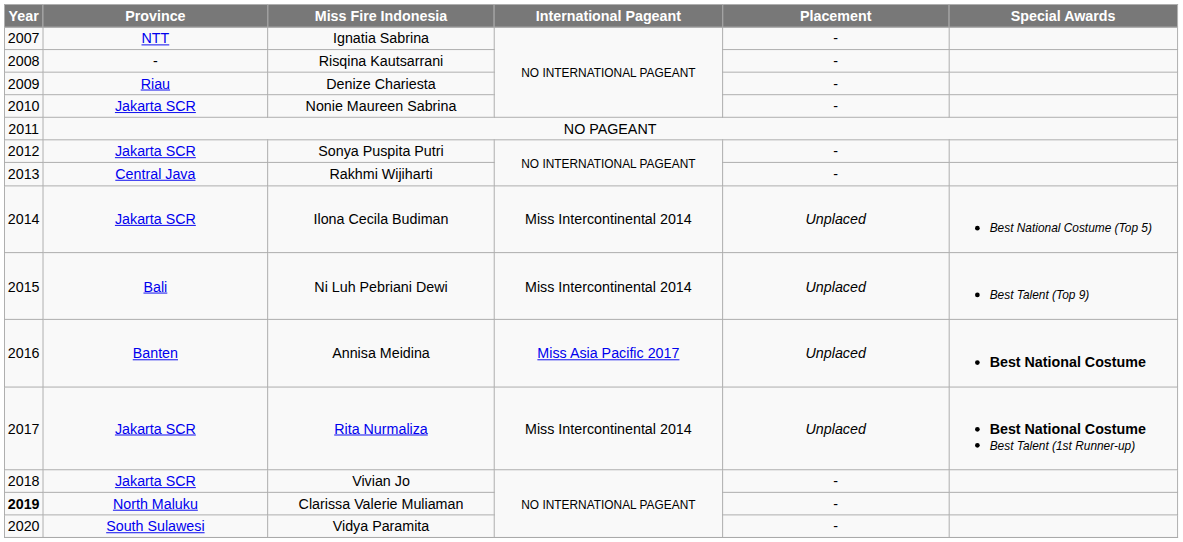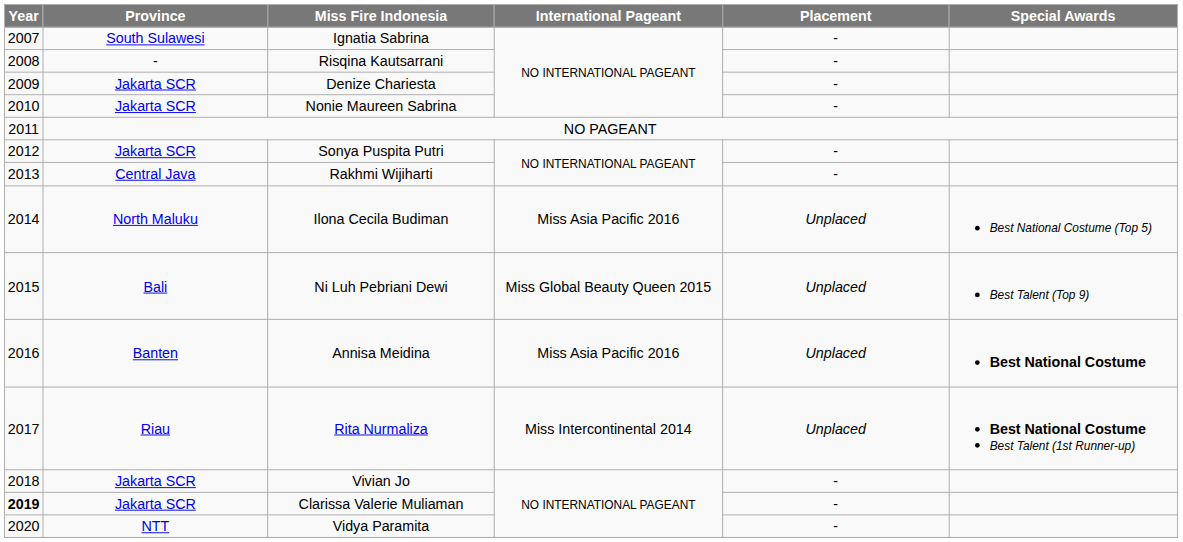Ignatia Sabrina | Province: NTT -> South Sulawesi
Denize Chariesta | Province: Riau -> Jakarta SCR
Ilona Cecila Budiman | Province: Jakarta SCR -> North Maluku
Ilona Cecila Budiman | International Pageant: Miss Intercontinental 2014 -> Miss Asia Pacific 2016
Ni Luh Pebriani Dewi | International Pageant: Miss Intercontinental 2014 -> Miss Global Beauty Queen 2015
Annisa Meidina | International Pageant: Miss Asia Pacific 2017 -> Miss Asia Pacific 2016
Rita Nurmaliza | Province: Jakarta SCR -> Riau
Clarissa Valerie Muliaman | Province: North Maluku -> Jakarta SCR
Vidya Paramita | Province: South Sulawesi -> NTT
